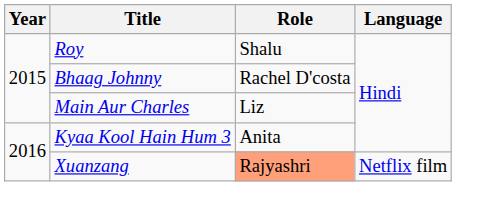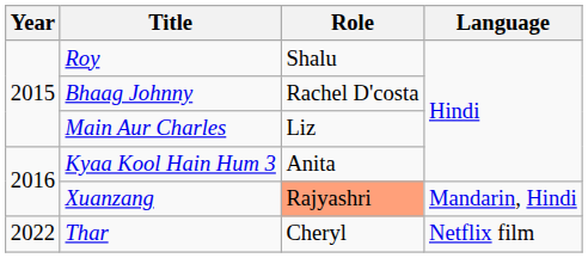Xuanzang | Language: Netflix film -> Mandarin, Hindi
+ row: 2022 | Thar | Cheryl | Netflix film
